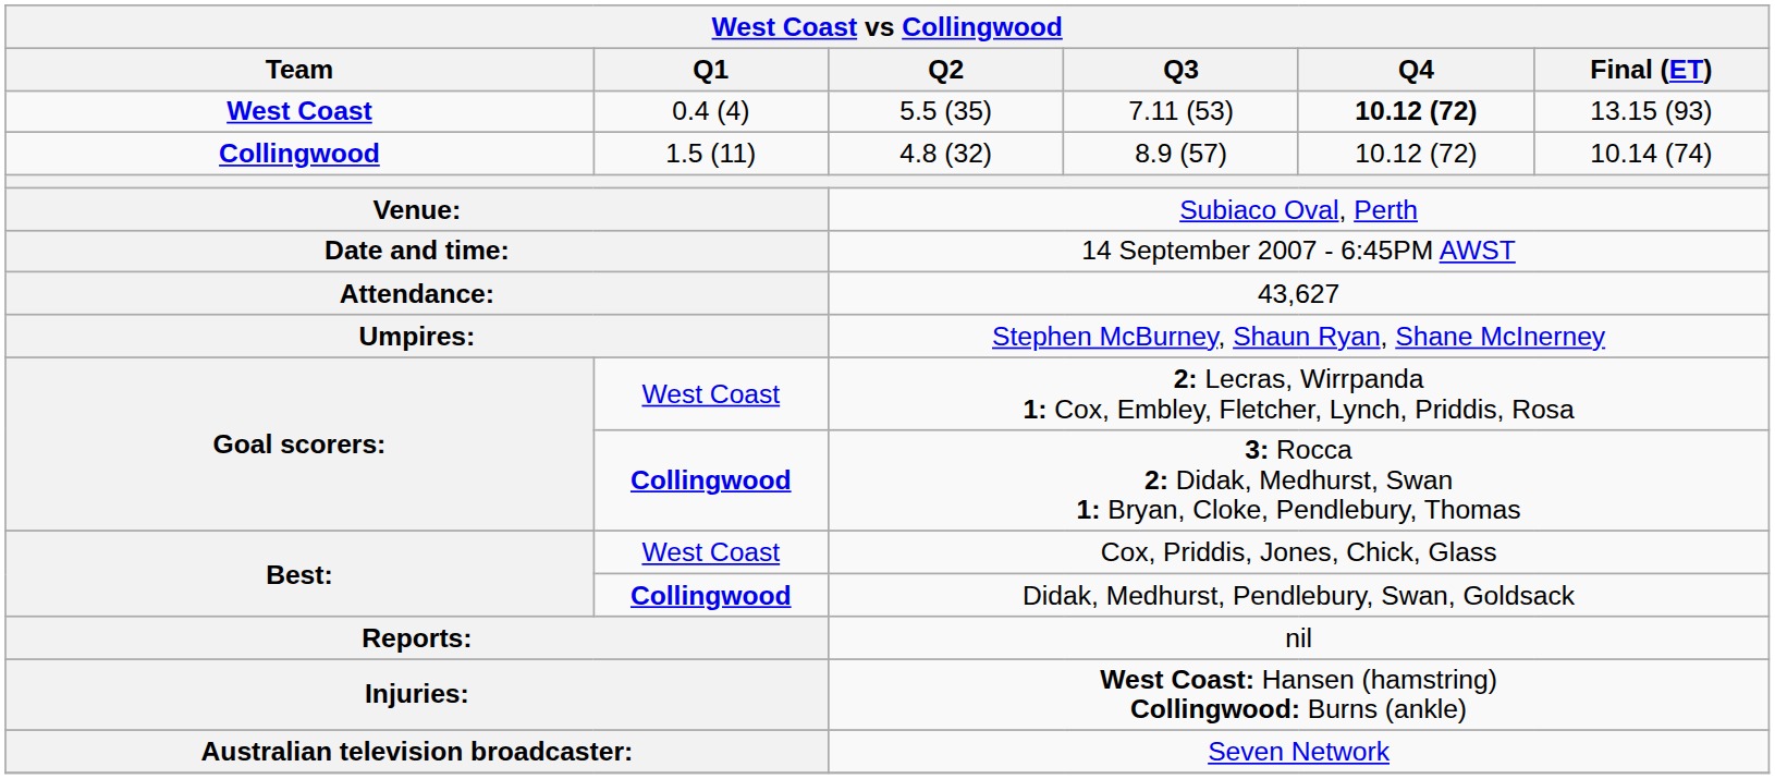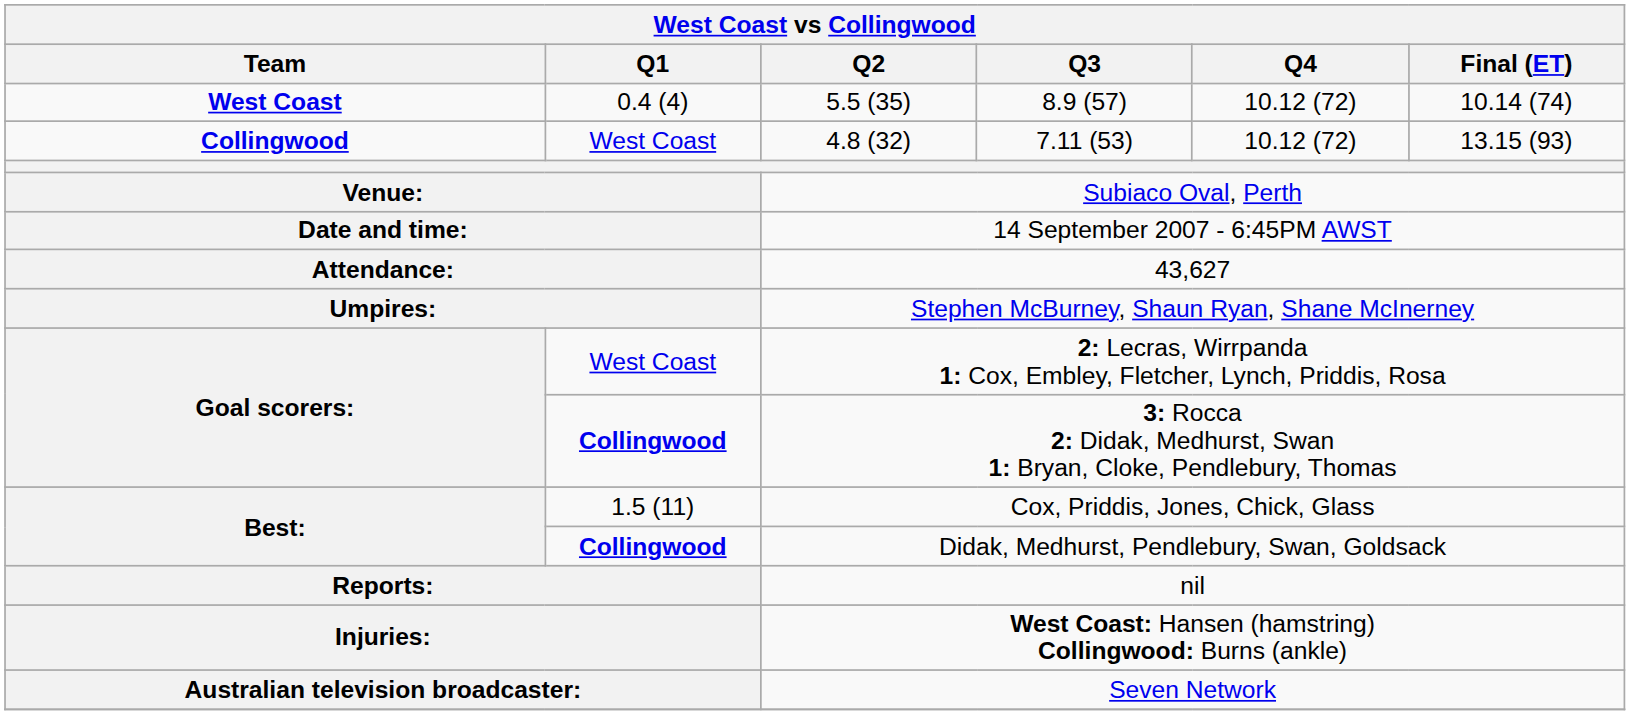5.5 (35) | Q3: 7.11 (53) -> 8.9 (57)
5.5 (35) | Q4: bold -> normal
5.5 (35) | Final (ET): 13.15 (93) -> 10.14 (74)
4.8 (32) | Q1: 1.5 (11) -> West Coast
4.8 (32) | Q3: 8.9 (57) -> 7.11 (53)
4.8 (32) | Final (ET): 10.14 (74) -> 13.15 (93)
Cox, Priddis, Jones, Chick, Glass | Q1: West Coast -> 1.5 (11)
